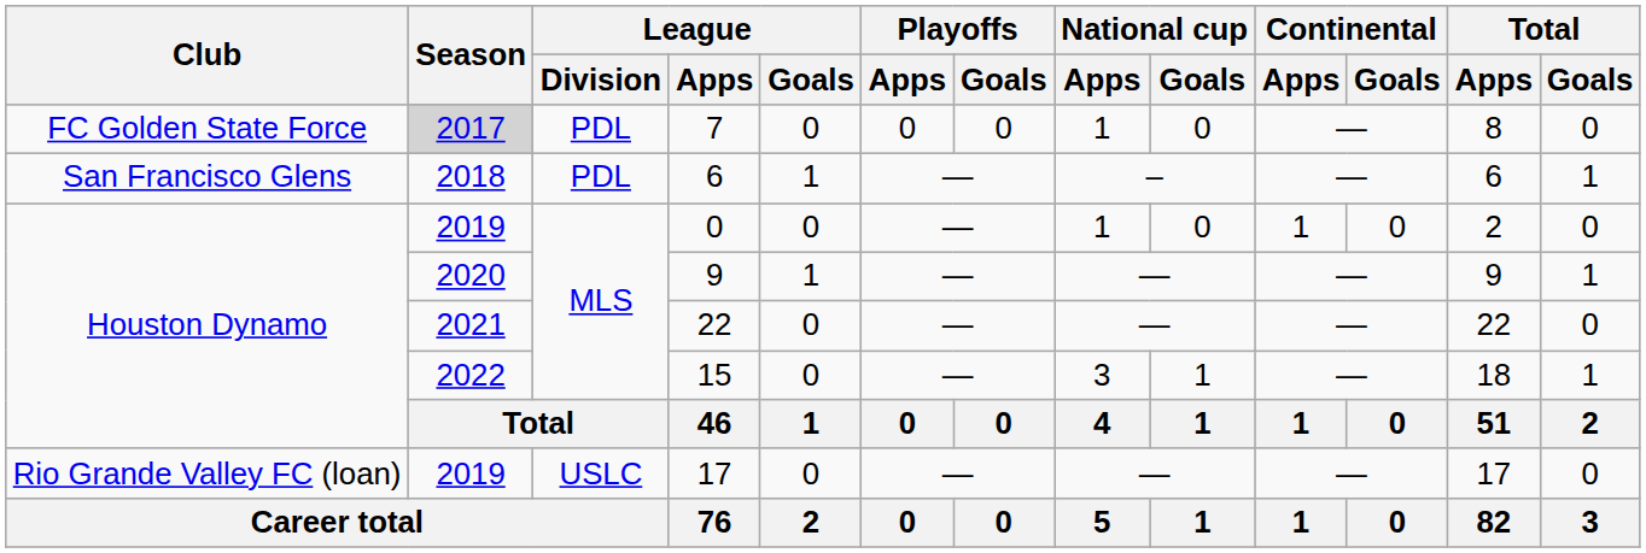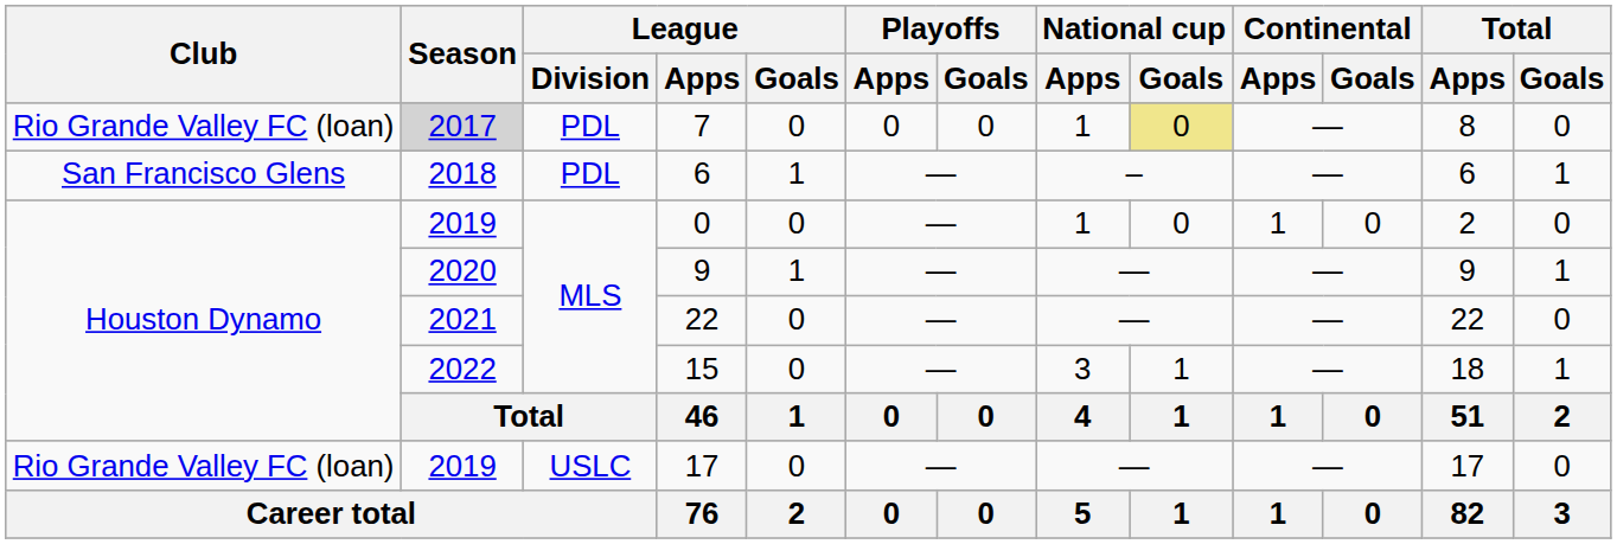7 | Club: FC Golden State Force -> Rio Grande Valley FC (loan)
7 | National cup / Goals: no background -> khaki background
